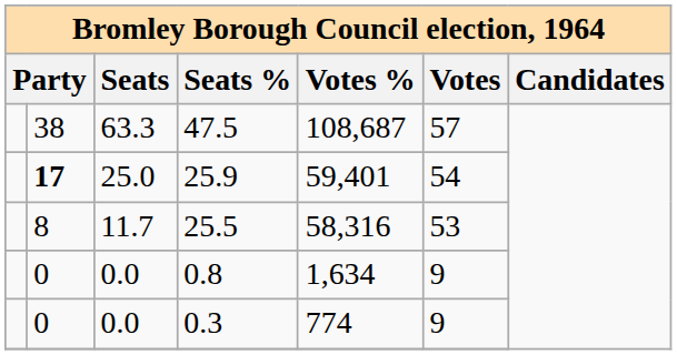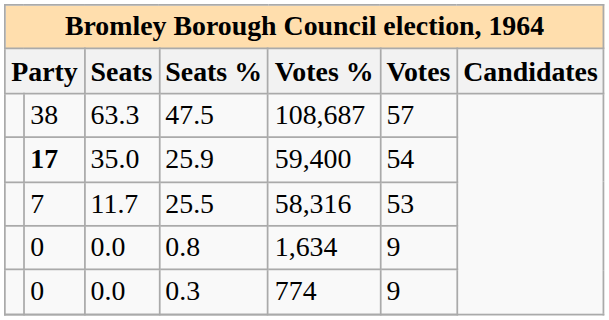25.9 | Seats: 25.0 -> 35.0
25.9 | Votes %: 59,401 -> 59,400
25.5 | column 2: 8 -> 7
